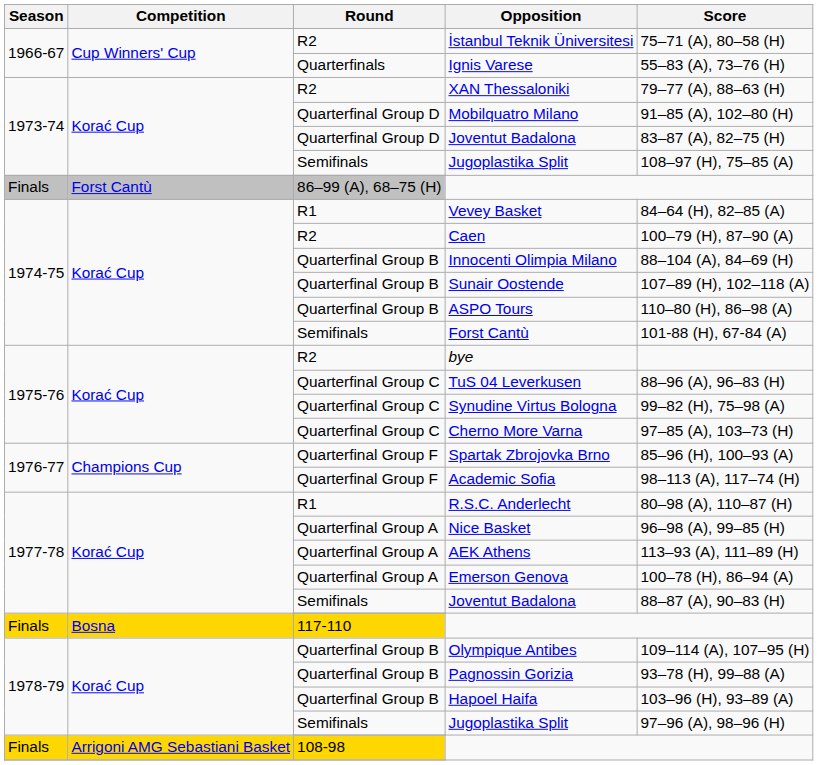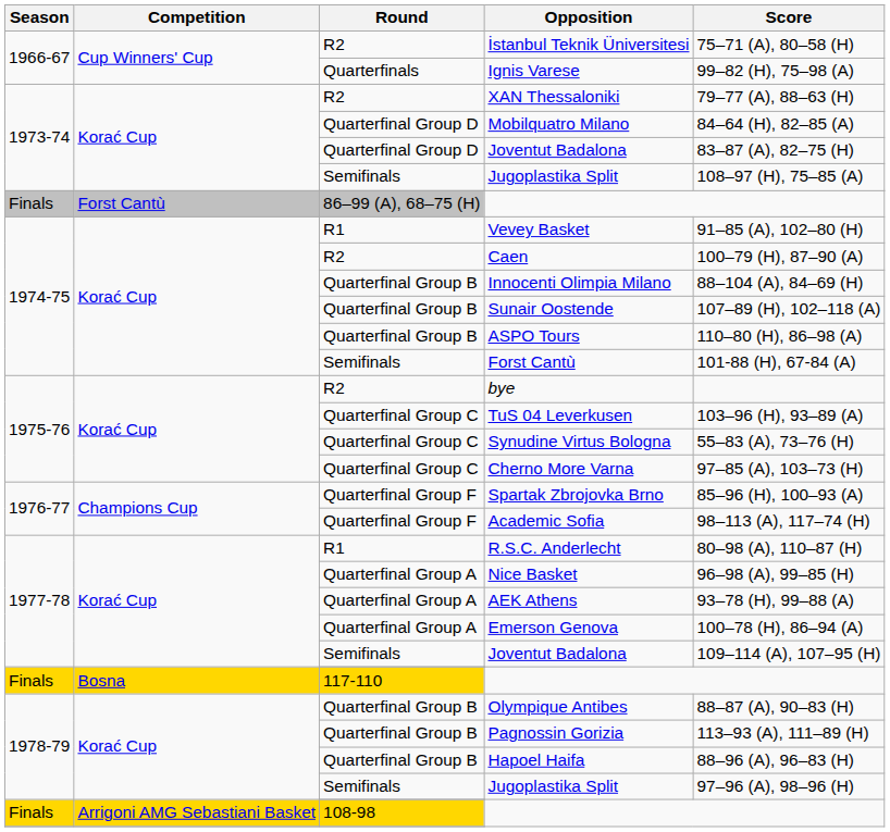Ignis Varese | Score: 55–83 (A), 73–76 (H) -> 99–82 (H), 75–98 (A)
Mobilquatro Milano | Score: 91–85 (A), 102–80 (H) -> 84–64 (H), 82–85 (A)
Vevey Basket | Score: 84–64 (H), 82–85 (A) -> 91–85 (A), 102–80 (H)
TuS 04 Leverkusen | Score: 88–96 (A), 96–83 (H) -> 103–96 (H), 93–89 (A)
Synudine Virtus Bologna | Score: 99–82 (H), 75–98 (A) -> 55–83 (A), 73–76 (H)
AEK Athens | Score: 113–93 (A), 111–89 (H) -> 93–78 (H), 99–88 (A)
Semifinals / Joventut Badalona | Score: 88–87 (A), 90–83 (H) -> 109–114 (A), 107–95 (H)
Olympique Antibes | Score: 109–114 (A), 107–95 (H) -> 88–87 (A), 90–83 (H)
Pagnossin Gorizia | Score: 93–78 (H), 99–88 (A) -> 113–93 (A), 111–89 (H)
Hapoel Haifa | Score: 103–96 (H), 93–89 (A) -> 88–96 (A), 96–83 (H)
